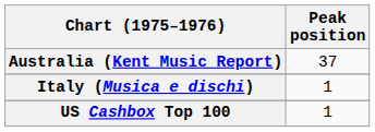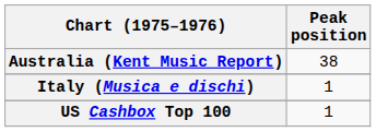Australia (Kent Music Report) | Peak position: 37 -> 38
